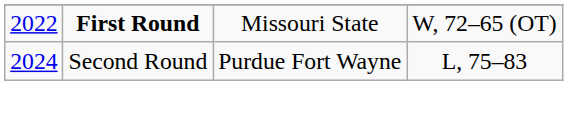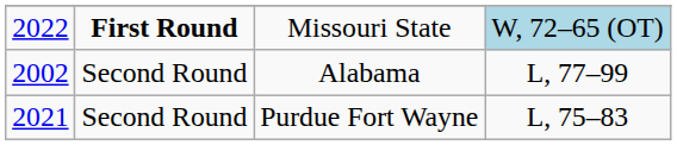Missouri State | column 4: no background -> lightblue background
+ row: 2002 | Second Round | Alabama | L, 77–99
Purdue Fort Wayne | column 1: 2024 -> 2021
